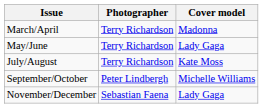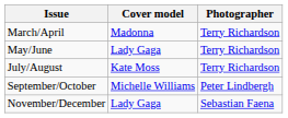columns swapped: Cover model <-> Photographer
